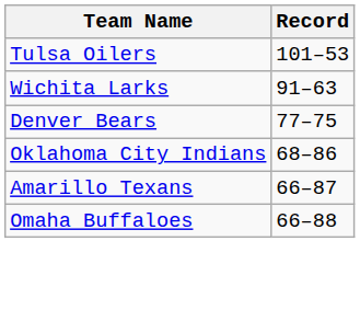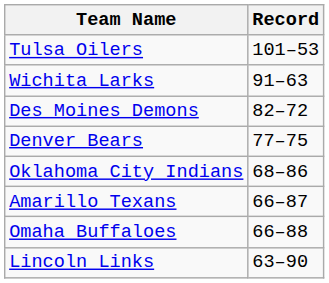+ row: Des Moines Demons | 82–72
+ row: Lincoln Links | 63–90
